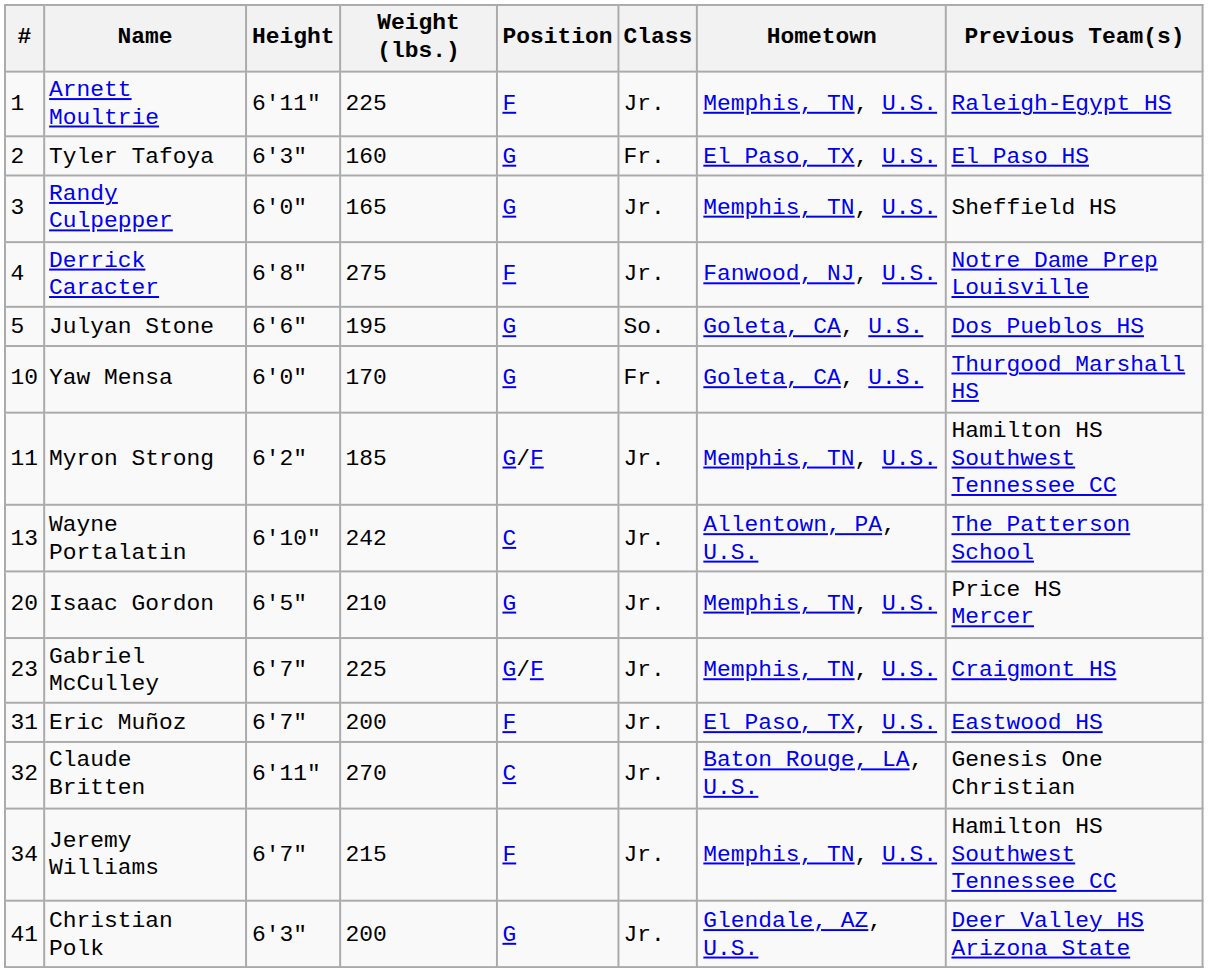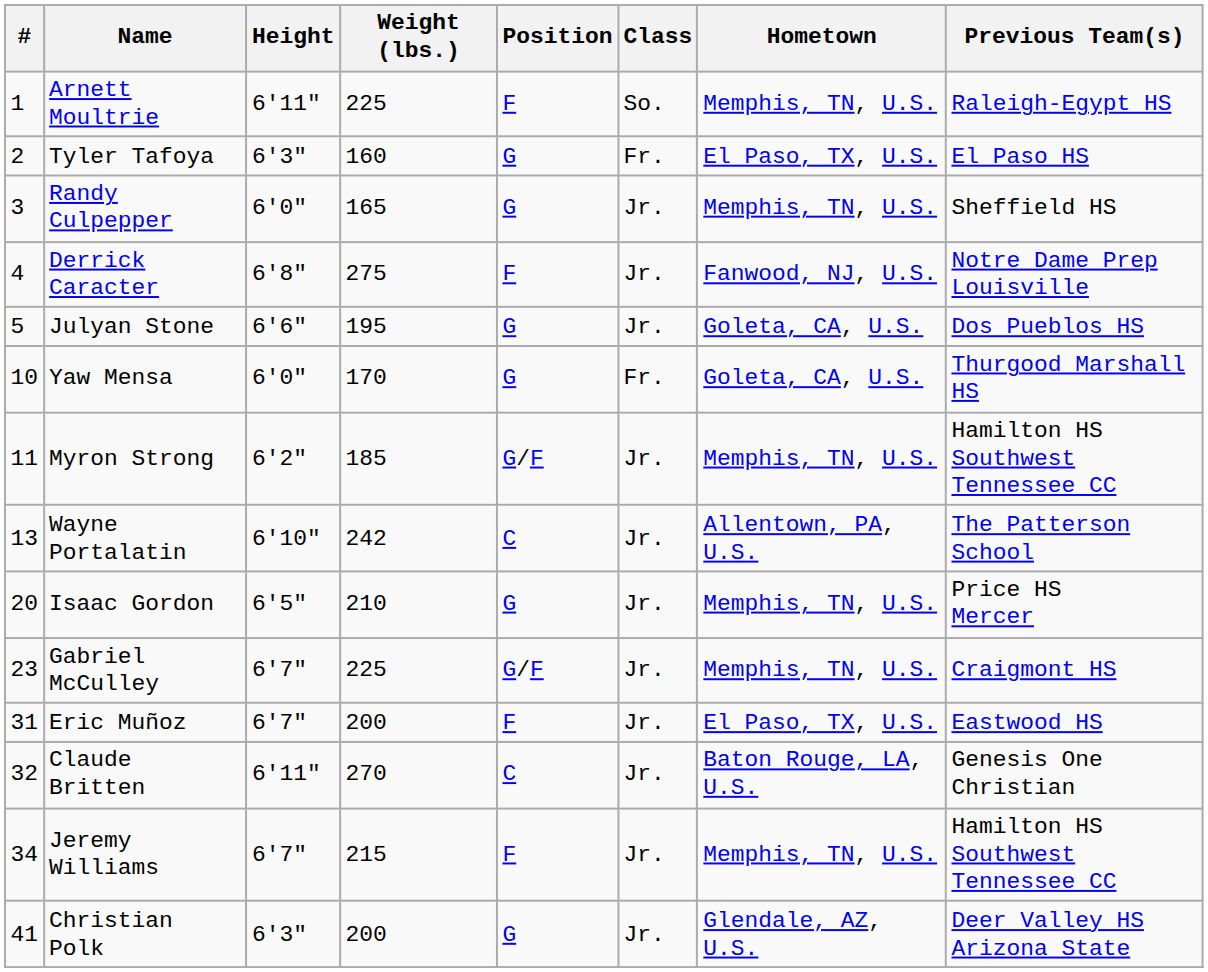Arnett Moultrie | Class: Jr. -> So.
Julyan Stone | Class: So. -> Jr.
